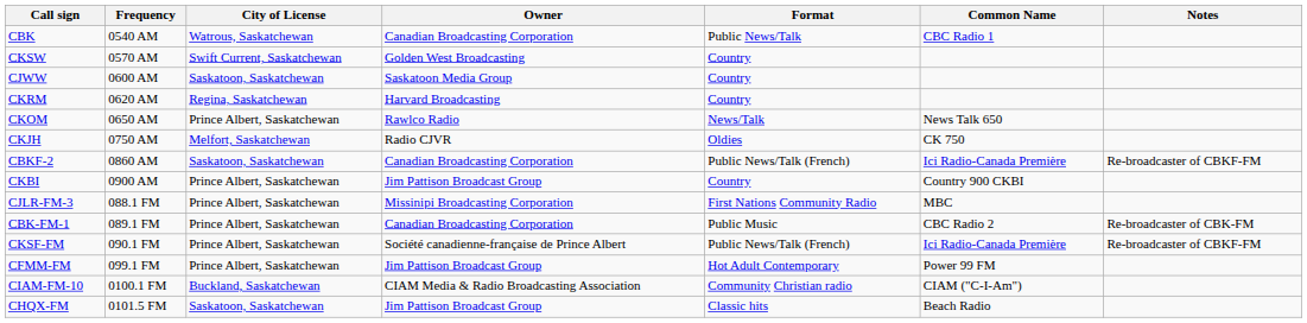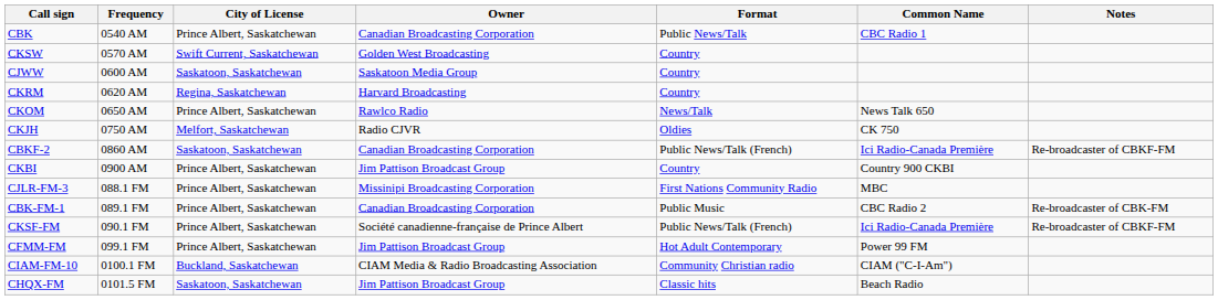CBK | City of License: Watrous, Saskatchewan -> Prince Albert, Saskatchewan
